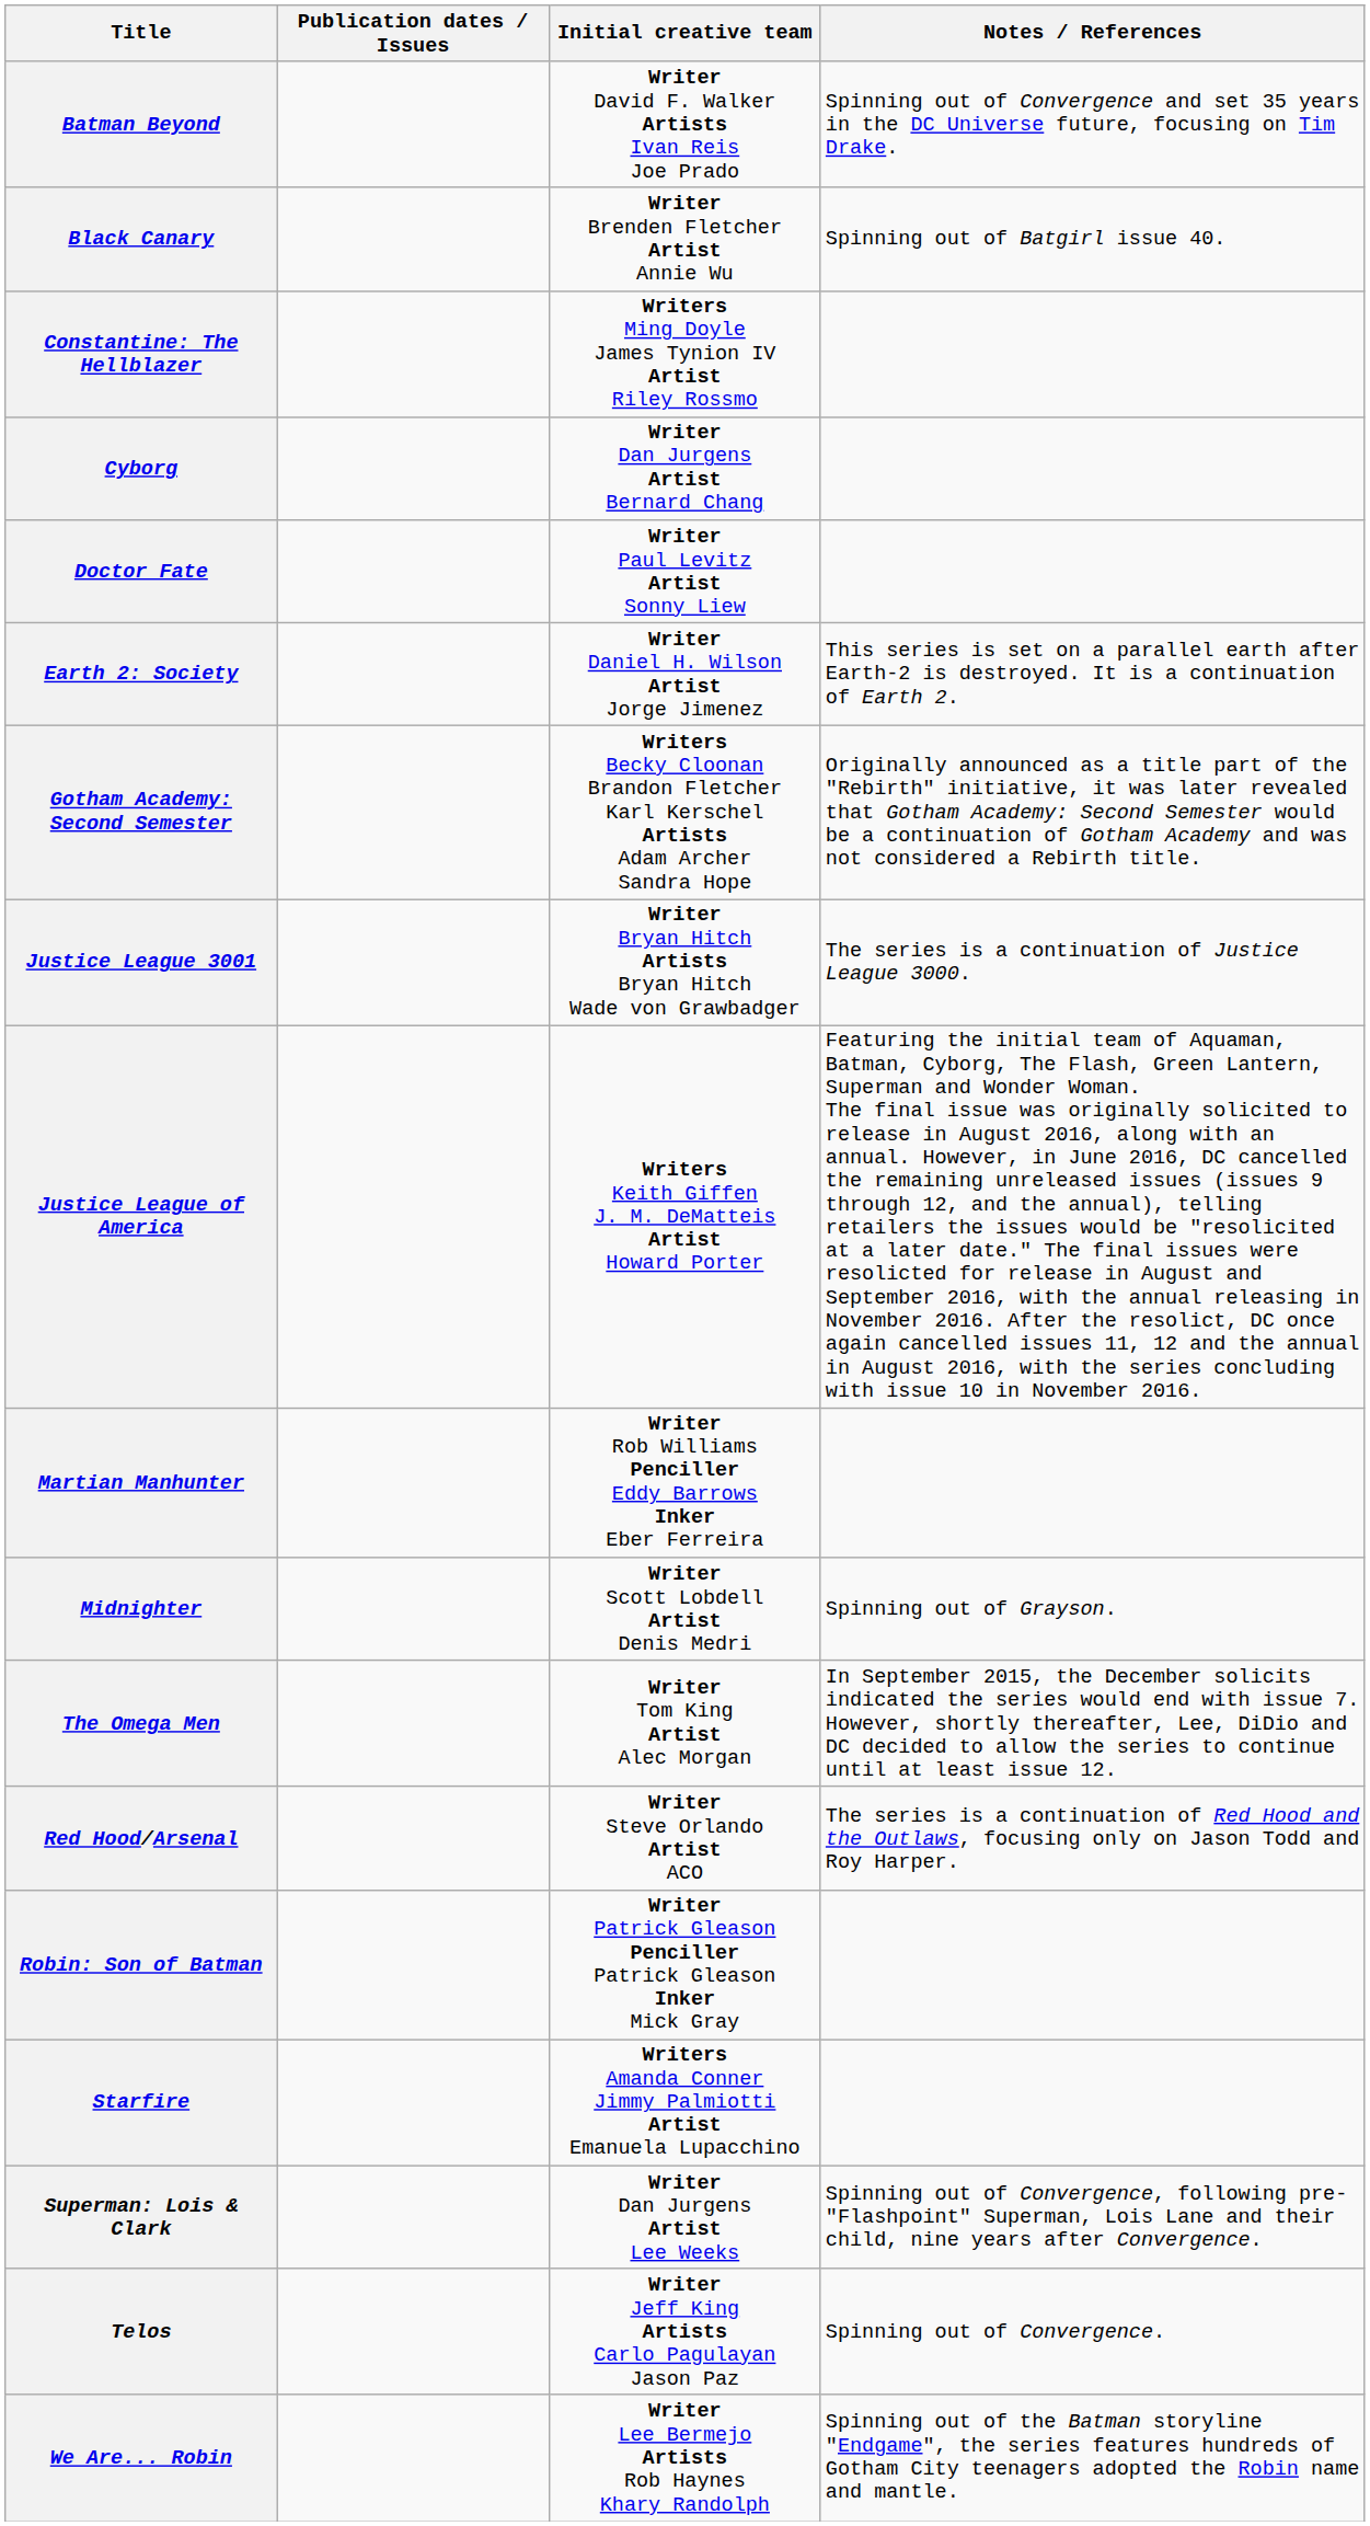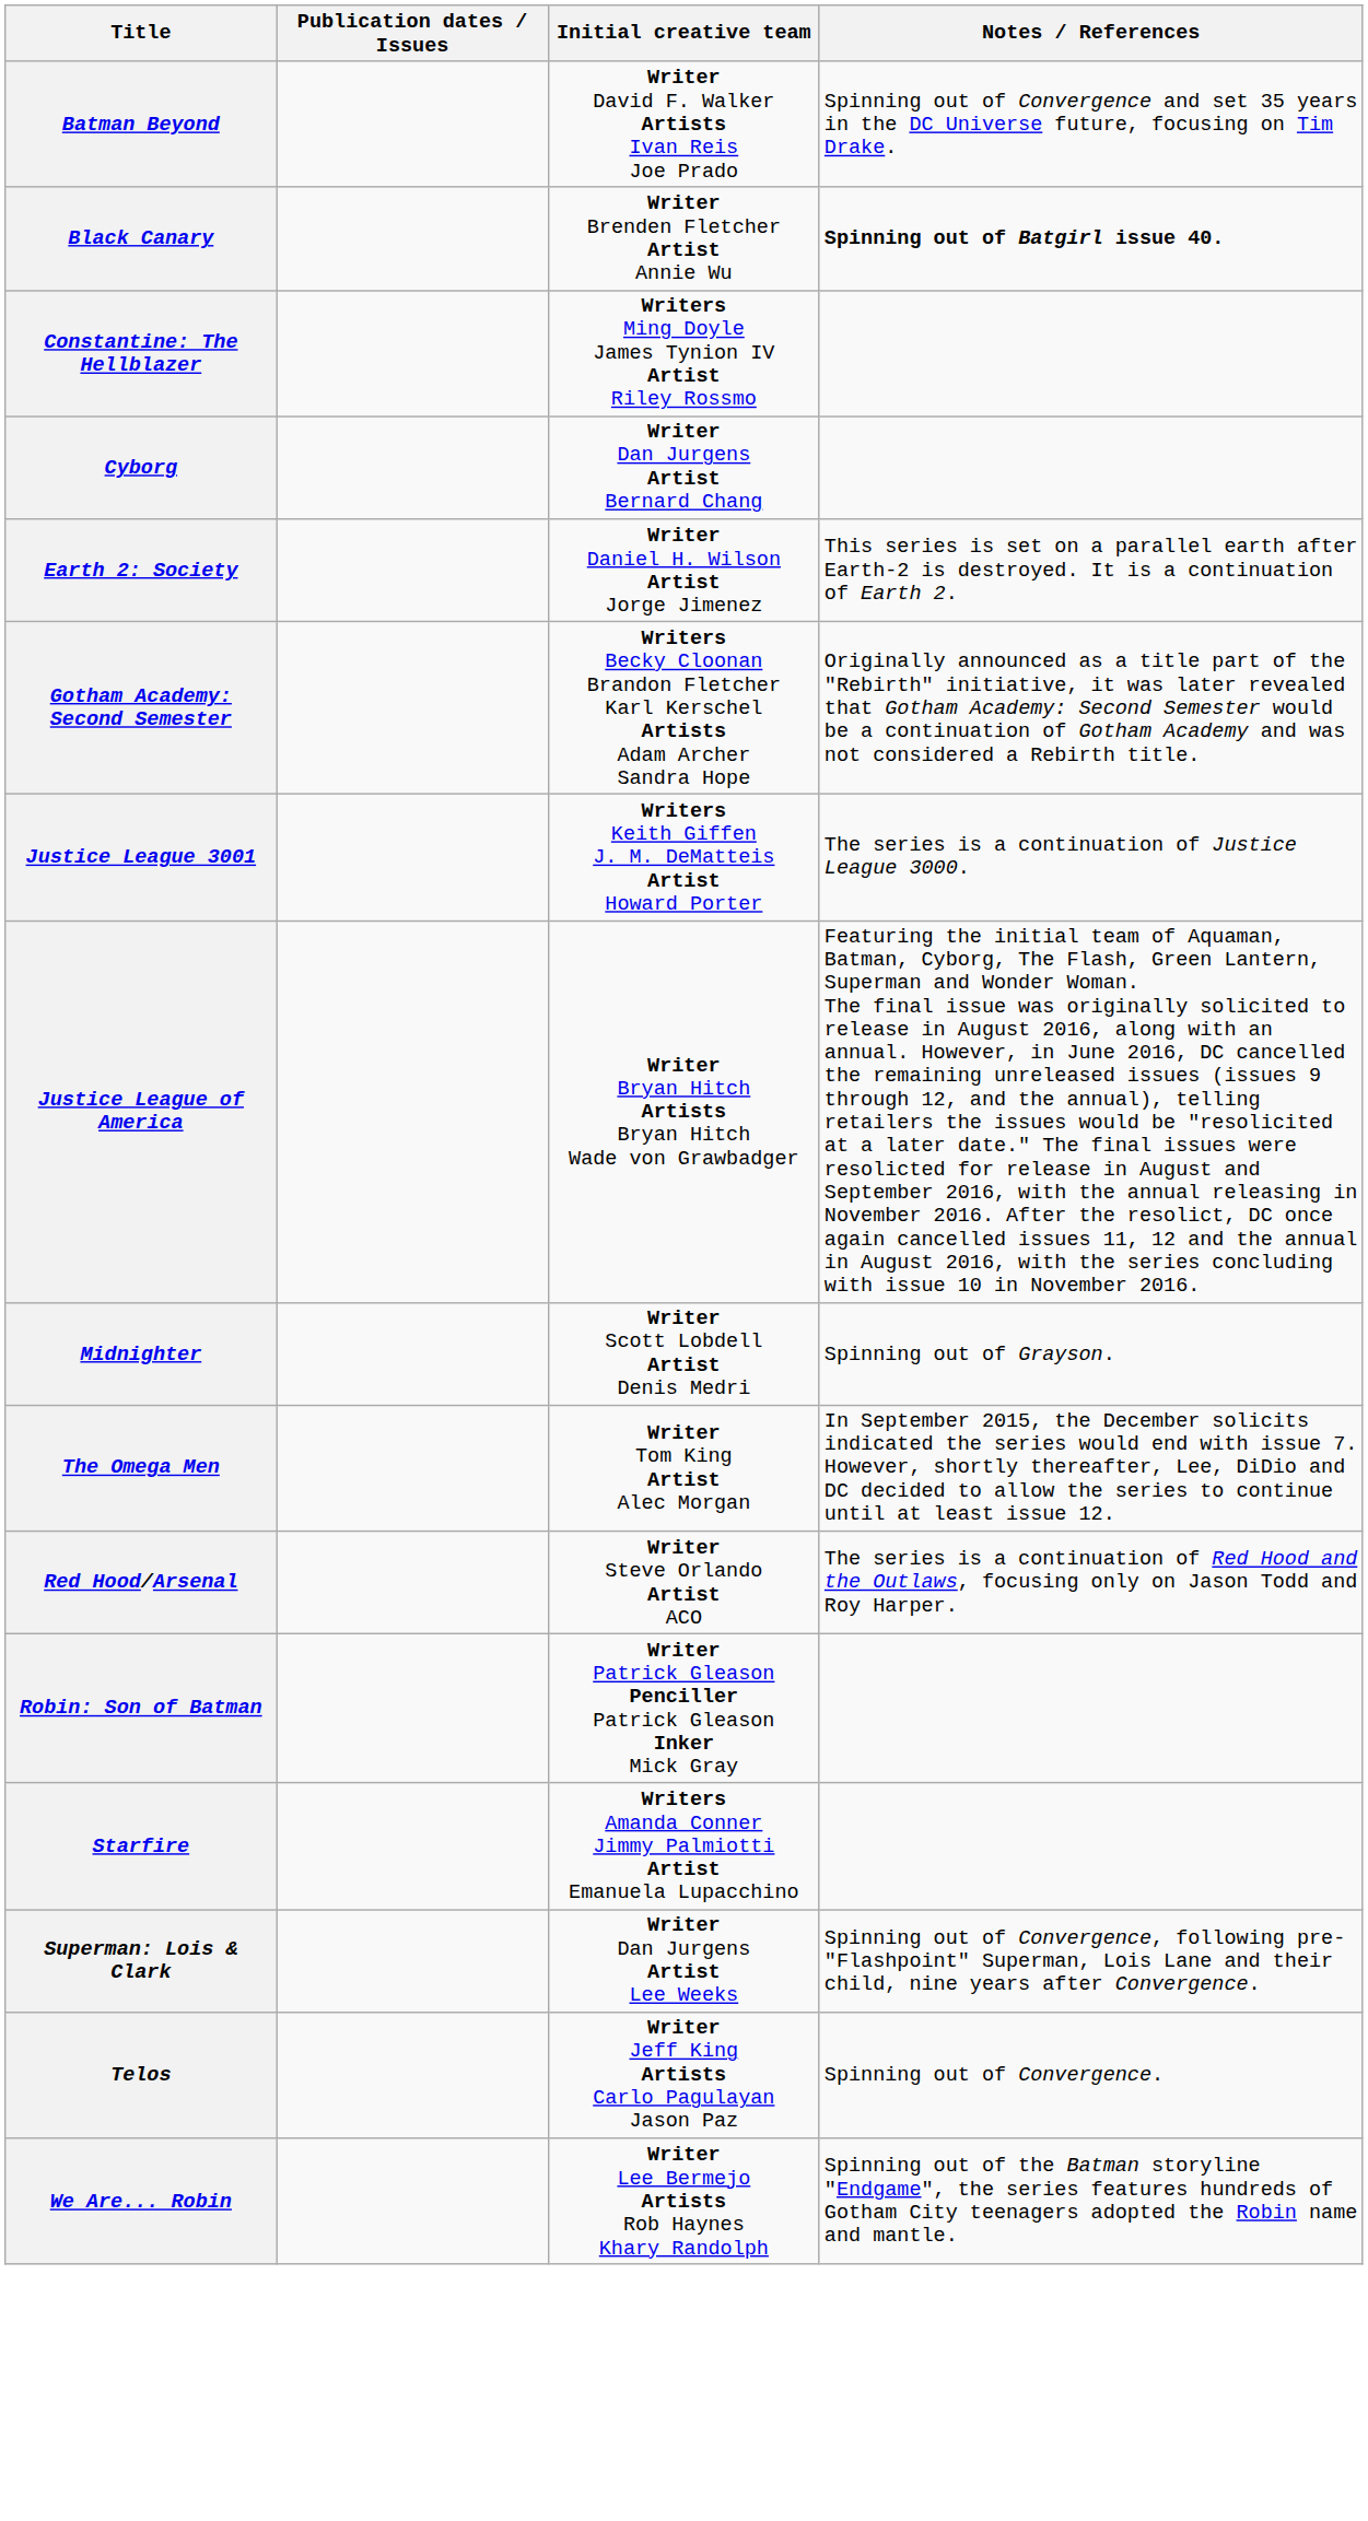Black Canary | Notes / References: normal -> bold
- row: Doctor Fate | Writer Paul Levitz Artist Sonny Liew
Justice League 3001 | Initial creative team: Writer Bryan Hitch Artists Bryan Hitch Wade von Grawbadger -> Writers Keith Giffen J. M. DeMatteis Artist Howard Porter
Justice League of America | Initial creative team: Writers Keith Giffen J. M. DeMatteis Artist Howard Porter -> Writer Bryan Hitch Artists Bryan Hitch Wade von Grawbadger
- row: Martian Manhunter | Writer Rob Williams Penciller Eddy Barrows Inker Eber Ferreira
